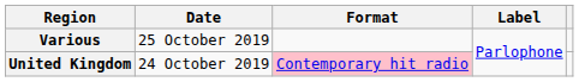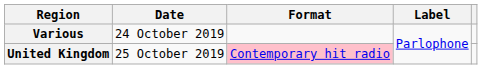Various | Date: 25 October 2019 -> 24 October 2019
United Kingdom | Date: 24 October 2019 -> 25 October 2019
